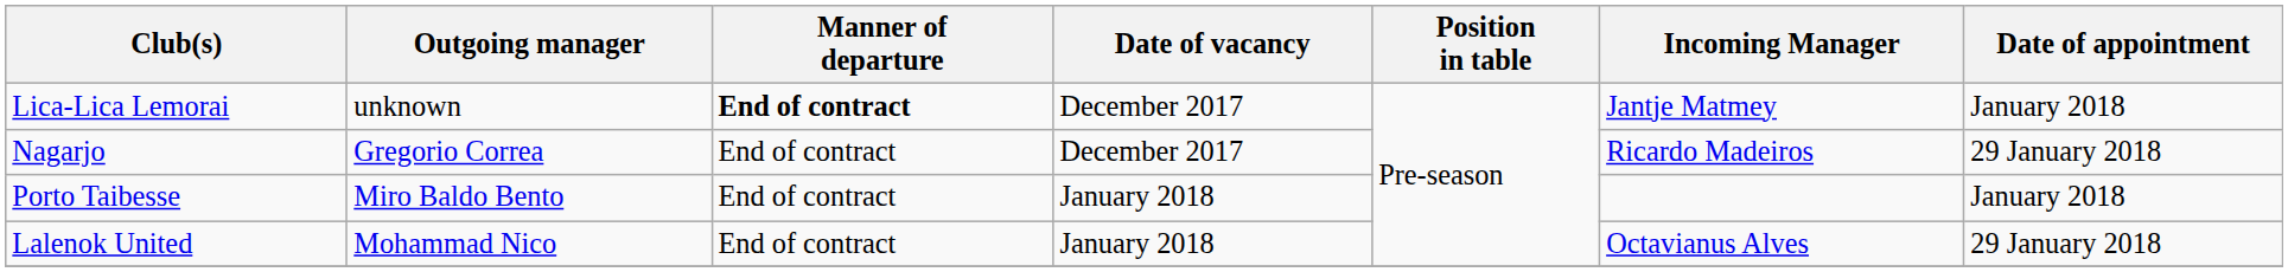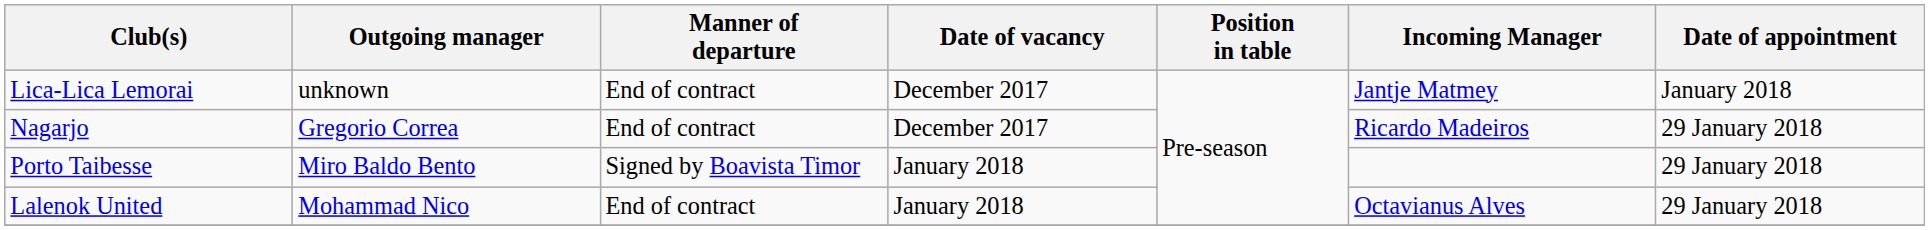Lica-Lica Lemorai | Manner of departure: bold -> normal
Porto Taibesse | Manner of departure: End of contract -> Signed by Boavista Timor
Porto Taibesse | Date of appointment: January 2018 -> 29 January 2018
